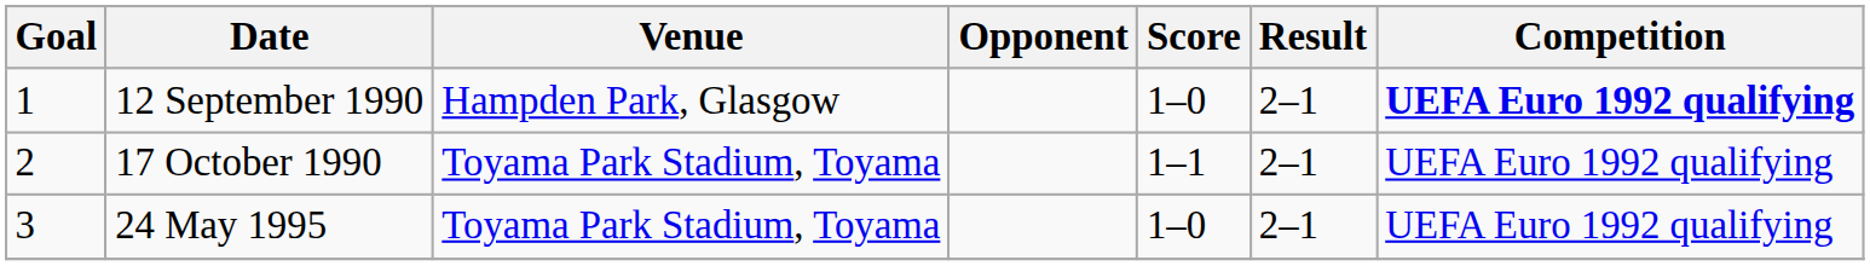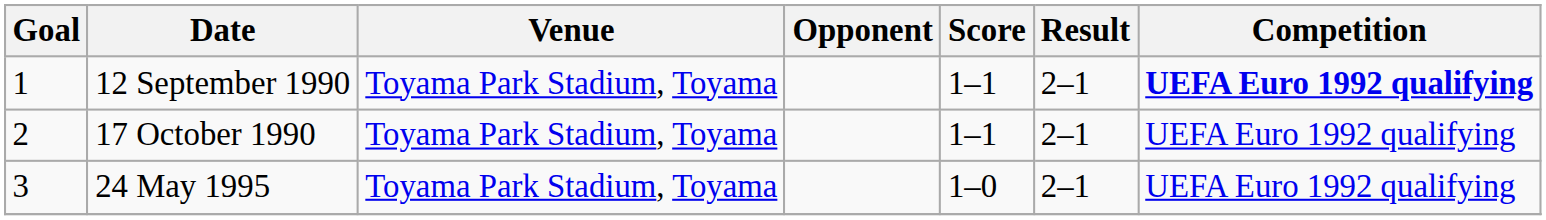12 September 1990 | Venue: Hampden Park, Glasgow -> Toyama Park Stadium, Toyama
12 September 1990 | Score: 1–0 -> 1–1
